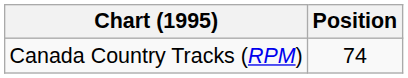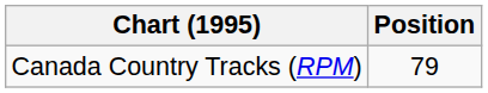Canada Country Tracks (RPM) | Position: 74 -> 79
